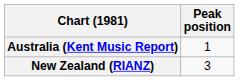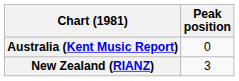Australia (Kent Music Report) | Peak position: 1 -> 0
